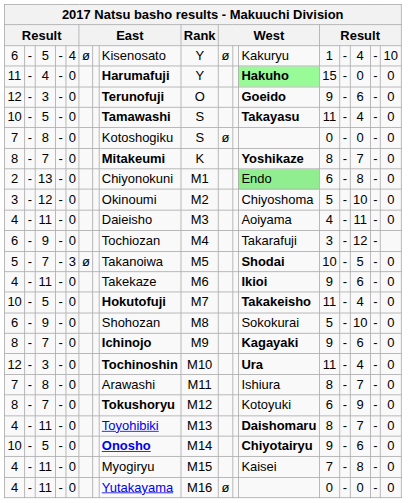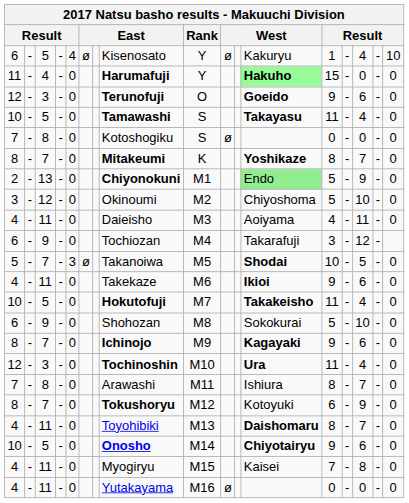2 | column 8: normal -> bold
2 | column 13: 6 -> 5
2 | column 15: 8 -> 9
